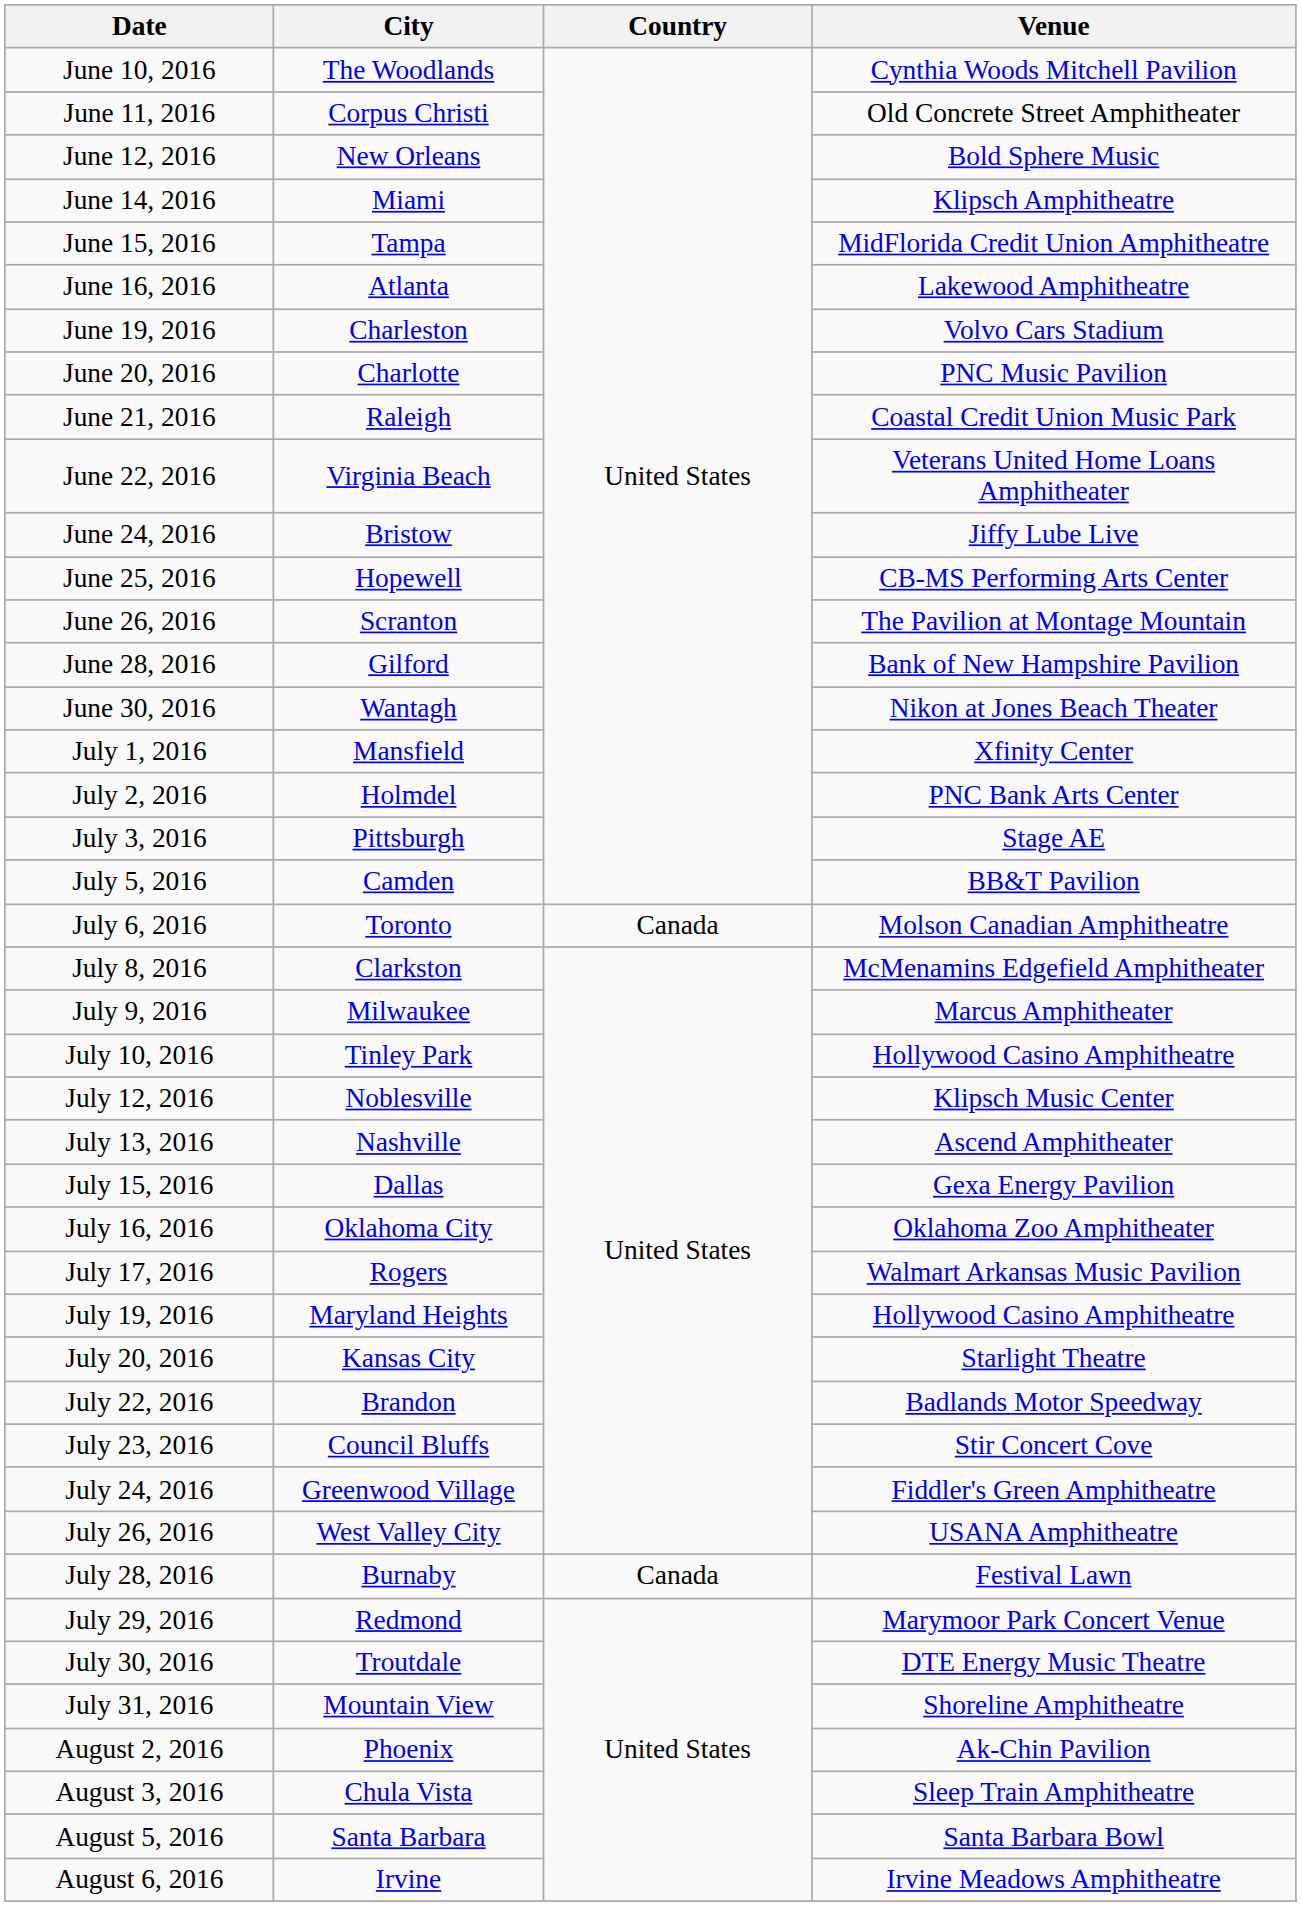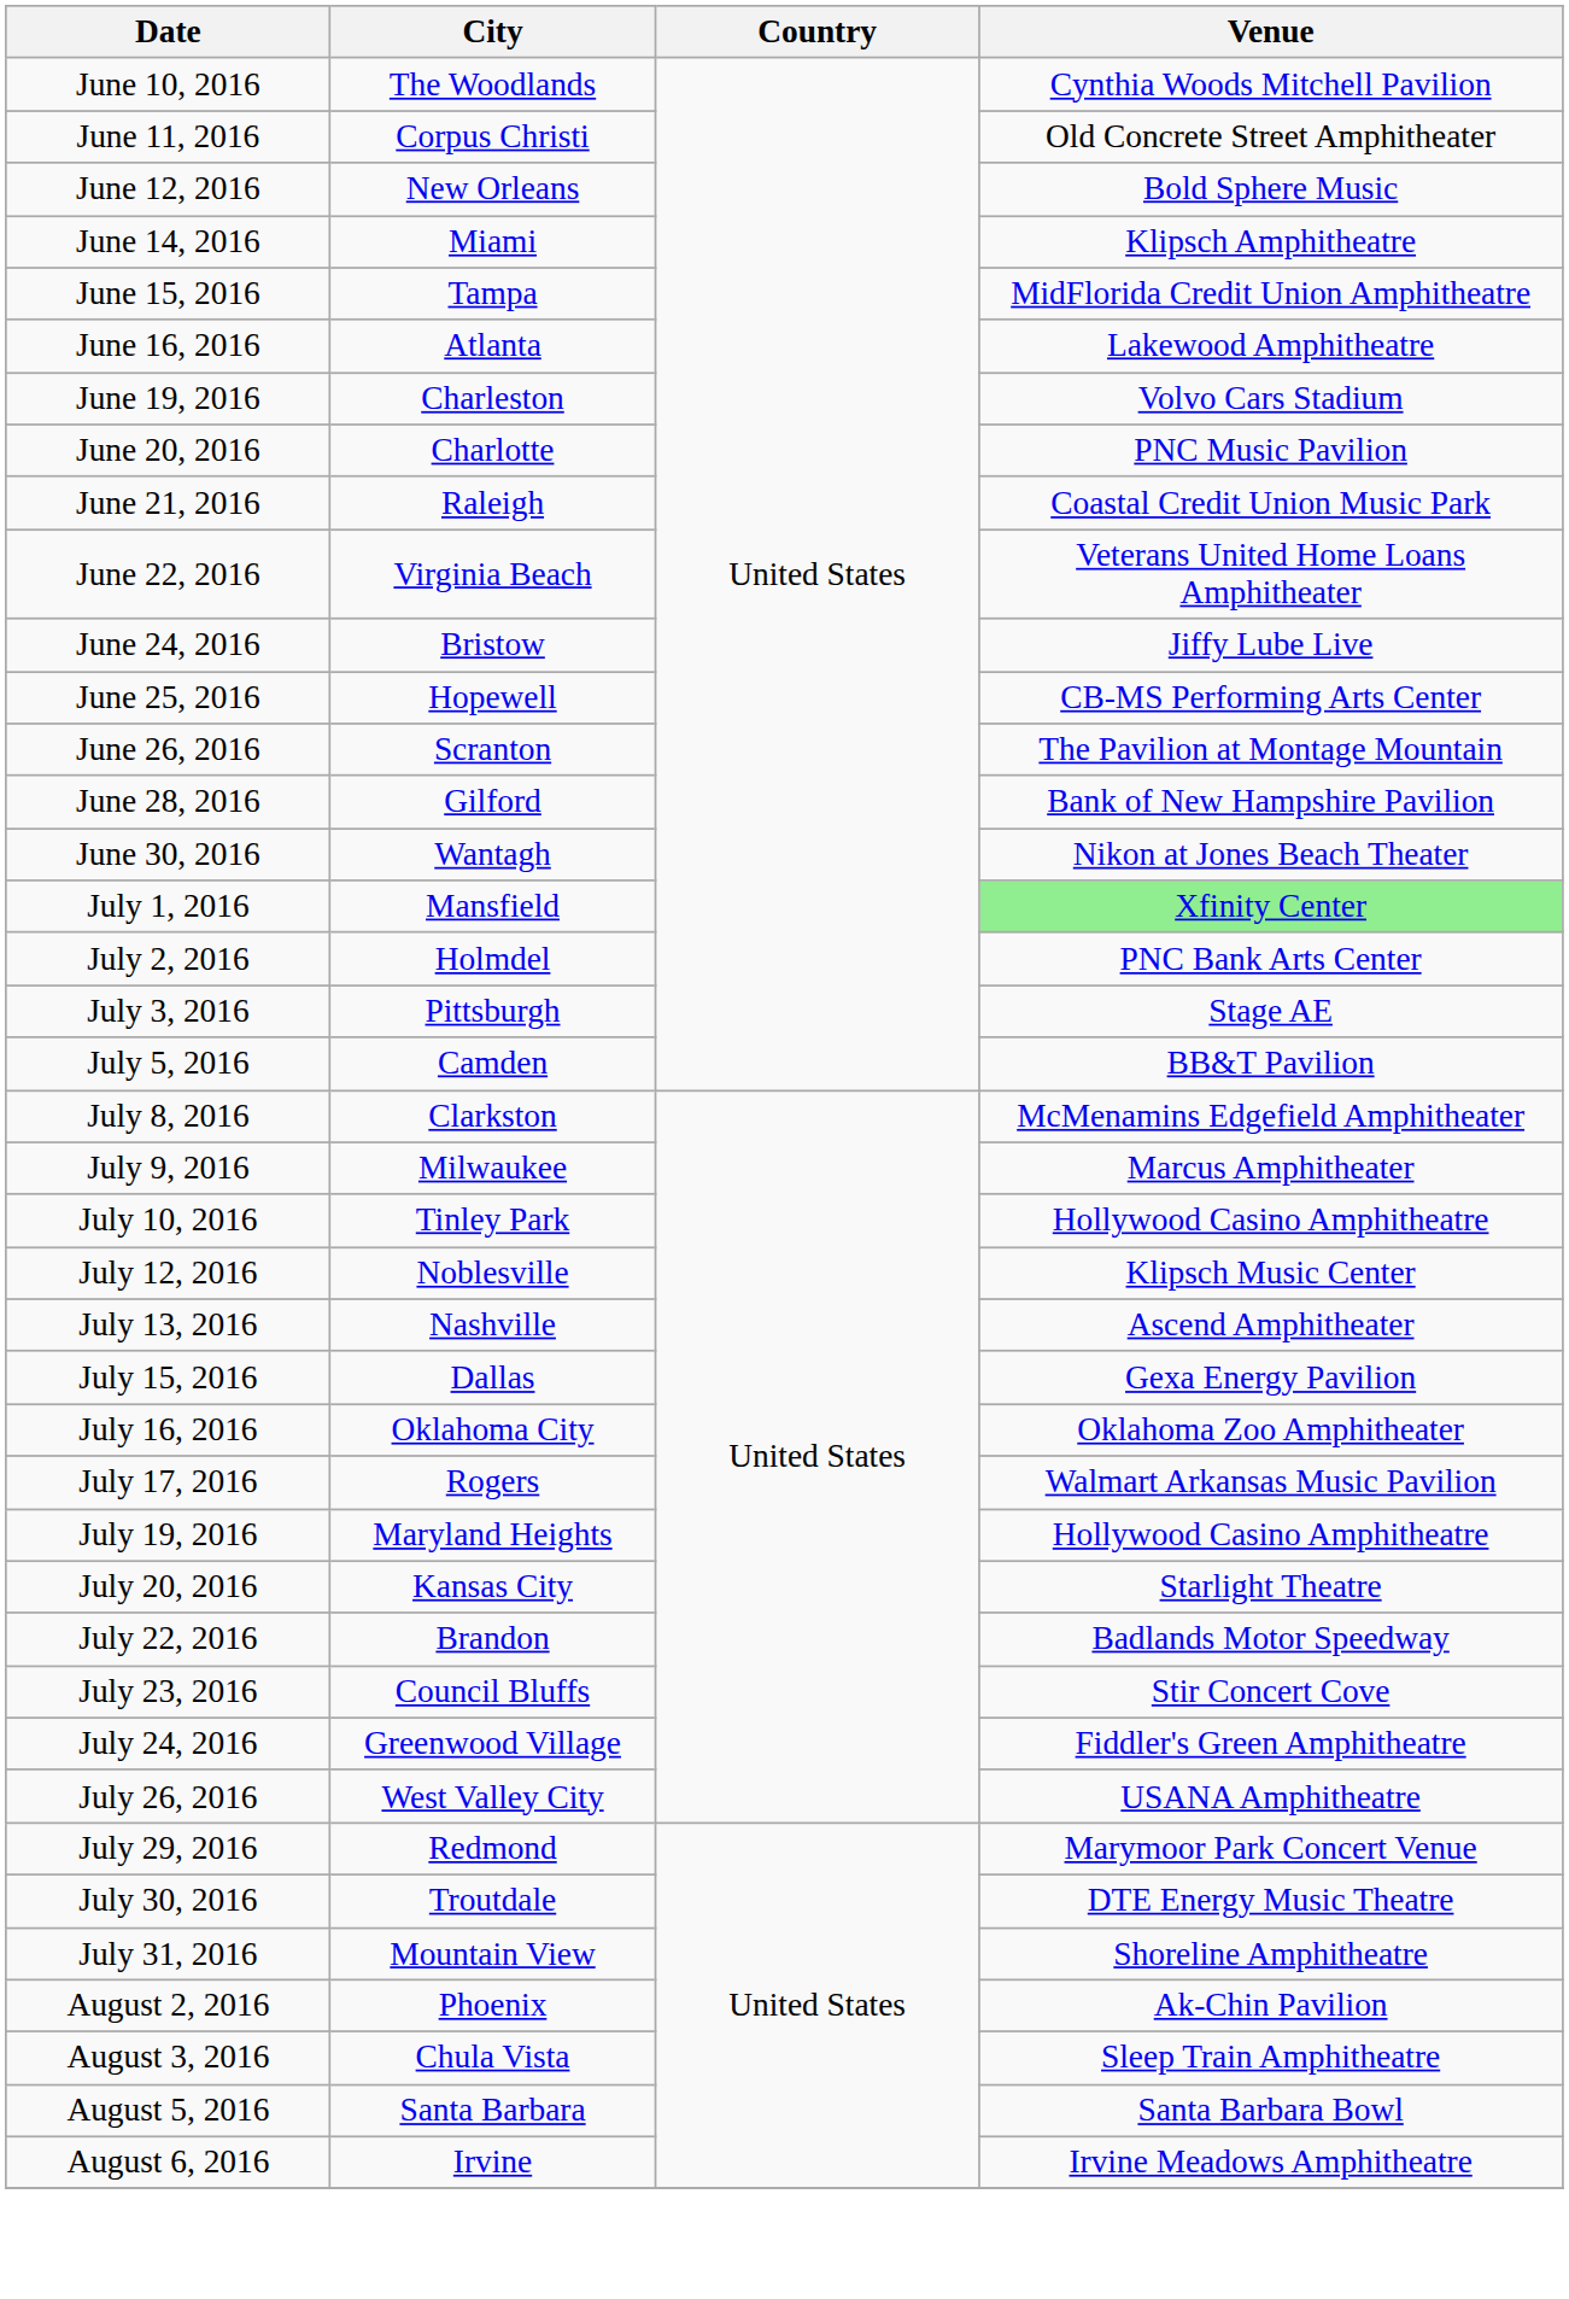July 1, 2016 | Venue: no background -> lightgreen background
- row: July 6, 2016 | Toronto | Canada | Molson Canadian Amphitheatre
- row: July 28, 2016 | Burnaby | Canada | Festival Lawn
